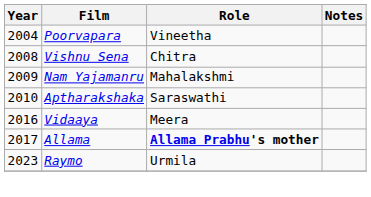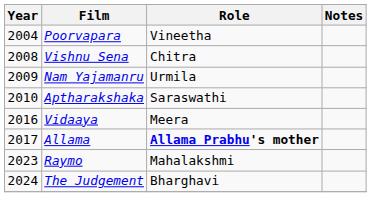Nam Yajamanru | Role: Mahalakshmi -> Urmila
Raymo | Role: Urmila -> Mahalakshmi
+ row: 2024 | The Judgement | Bharghavi
